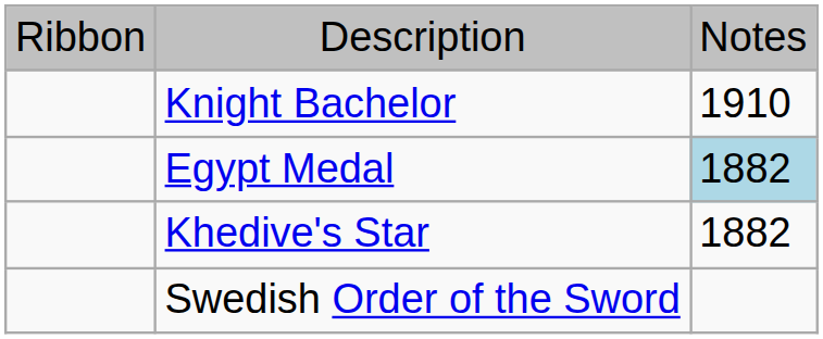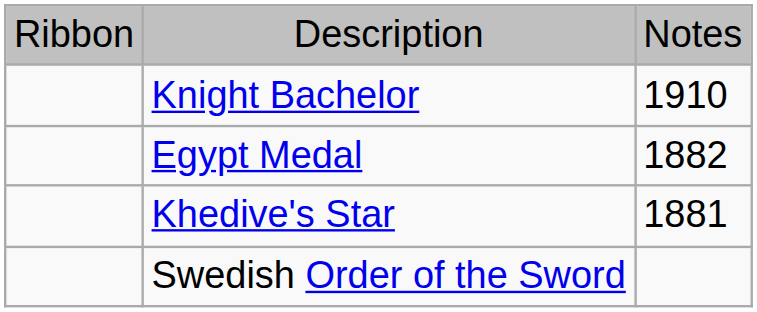Egypt Medal | column 3: lightblue background -> no background
Khedive's Star | column 3: 1882 -> 1881
